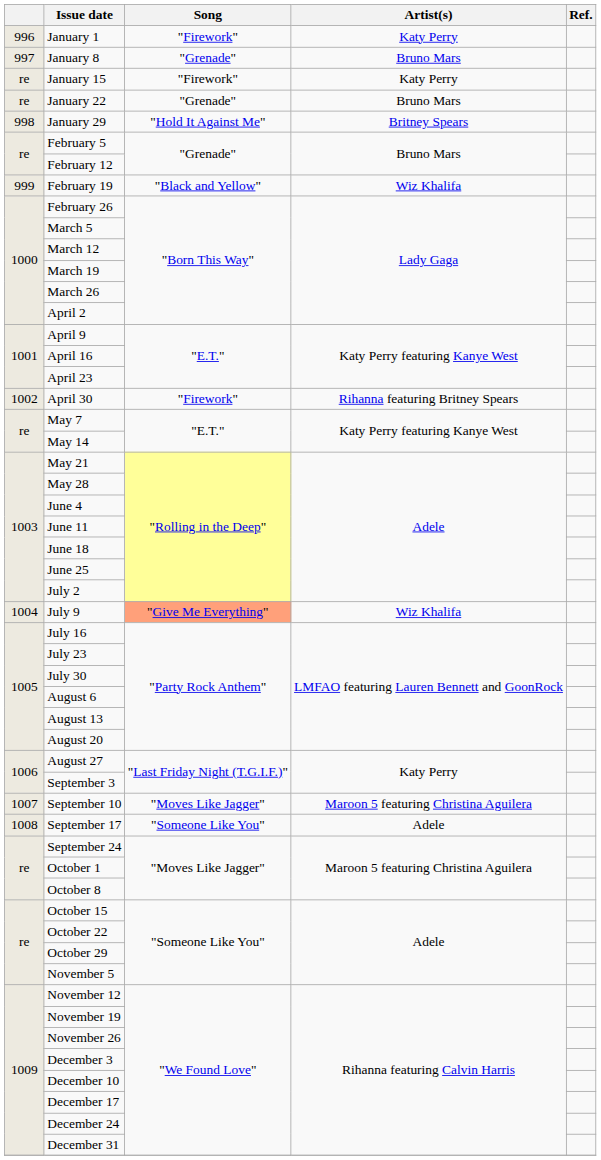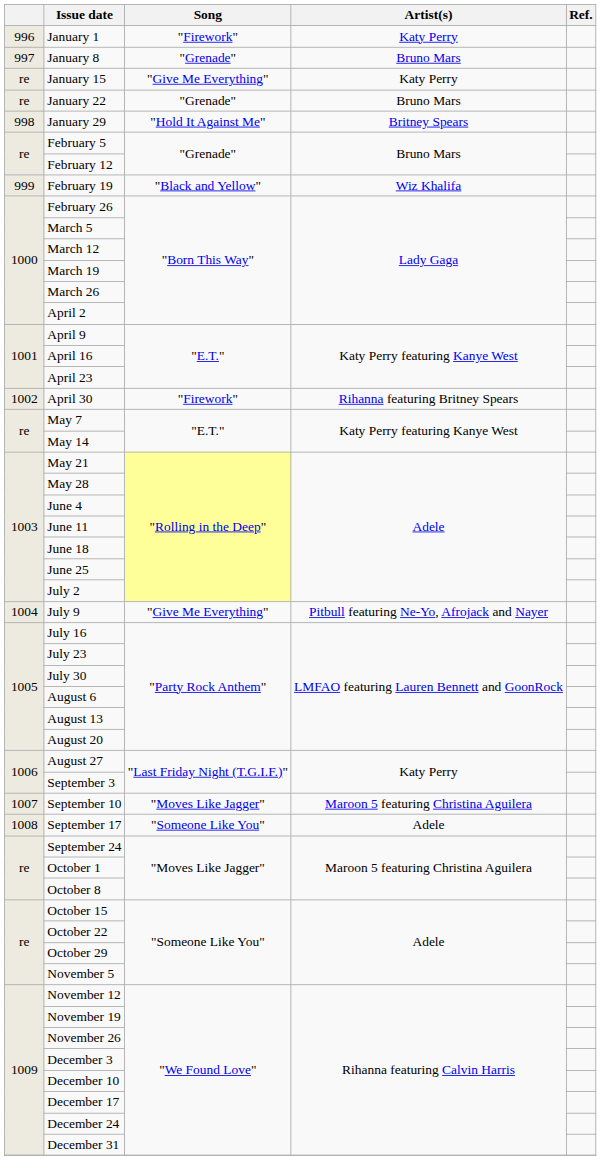January 15 | Song: "Firework" -> "Give Me Everything"
July 9 | Song: lightsalmon background -> no background
July 9 | Artist(s): Wiz Khalifa -> Pitbull featuring Ne-Yo, Afrojack and Nayer
